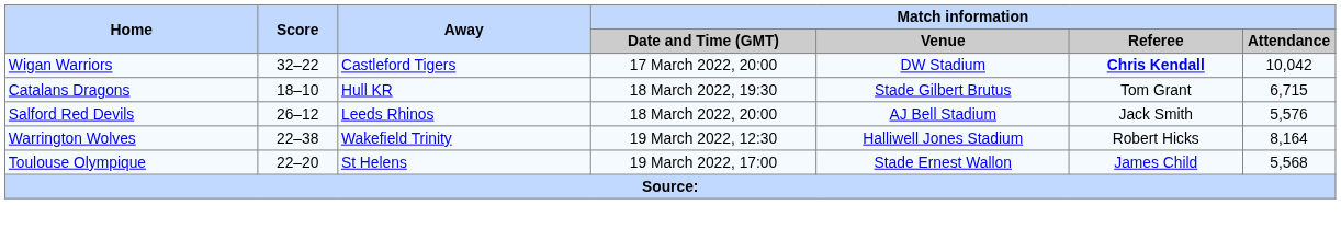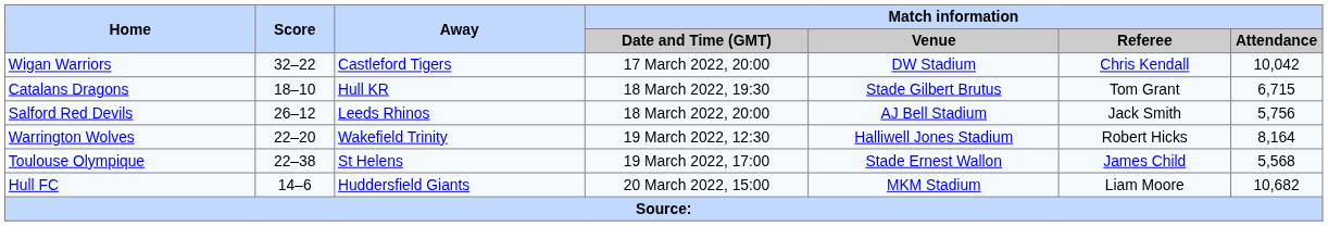Wigan Warriors | Match information / Referee: bold -> normal
Salford Red Devils | Match information / Attendance: 5,576 -> 5,756
Warrington Wolves | Score: 22–38 -> 22–20
Toulouse Olympique | Score: 22–20 -> 22–38
+ row: Hull FC | 14–6 | Huddersfield Giants | 20 March 2022, 15:00 | MKM Stadium | Liam Moore | 10,682
